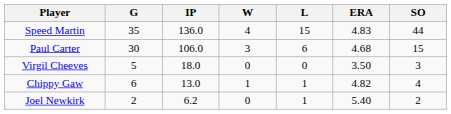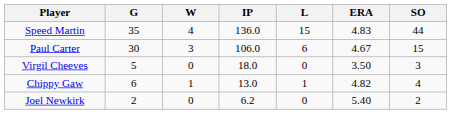columns swapped: IP <-> W
Paul Carter | ERA: 4.68 -> 4.67
Joel Newkirk | L: 1 -> 0
